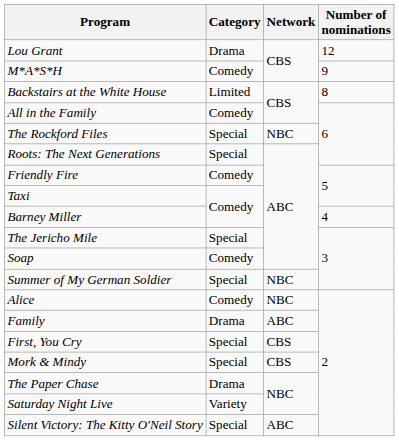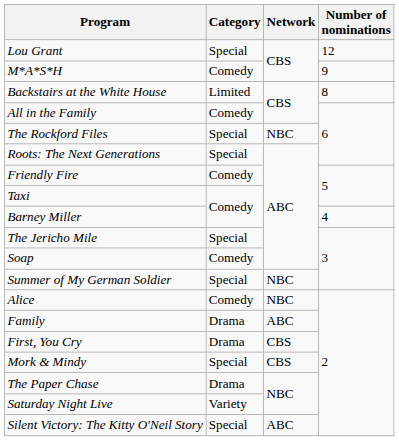Lou Grant | Category: Drama -> Special
First, You Cry | Category: Special -> Drama
